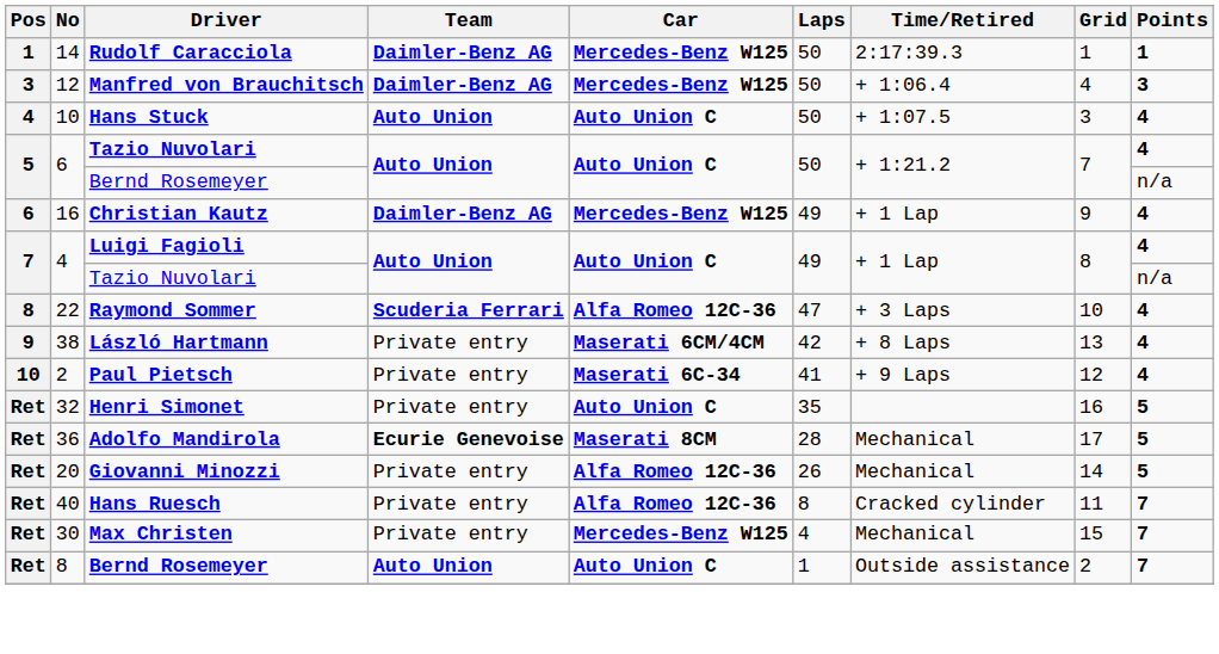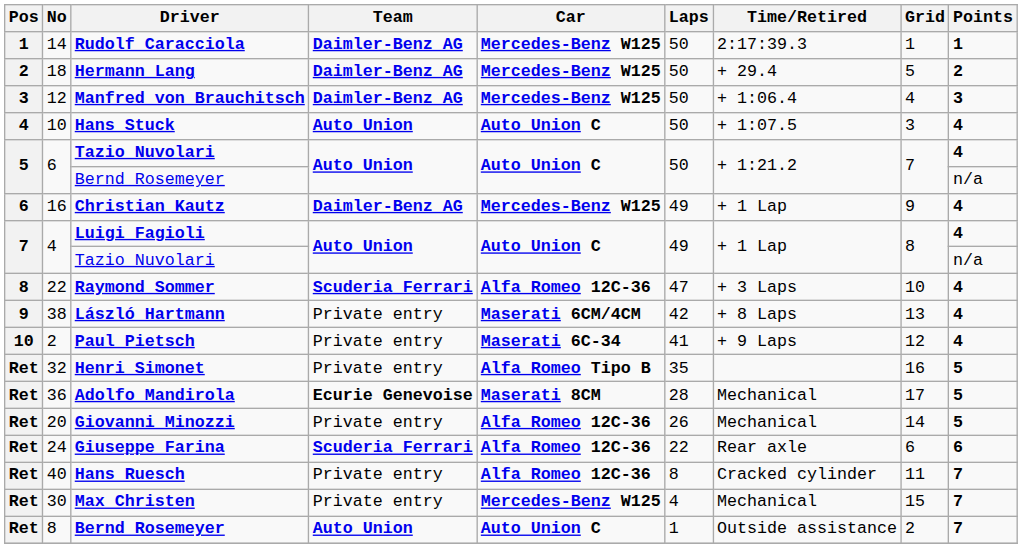+ row: 2 | 18 | Hermann Lang | Daimler-Benz AG | Mercedes-Benz W125 | 50 | + 29.4 | 5 | 2
32 | Car: Auto Union C -> Alfa Romeo Tipo B
+ row: Ret | 24 | Giuseppe Farina | Scuderia Ferrari | Alfa Romeo 12C-36 | 22 | Rear axle | 6 | 6
